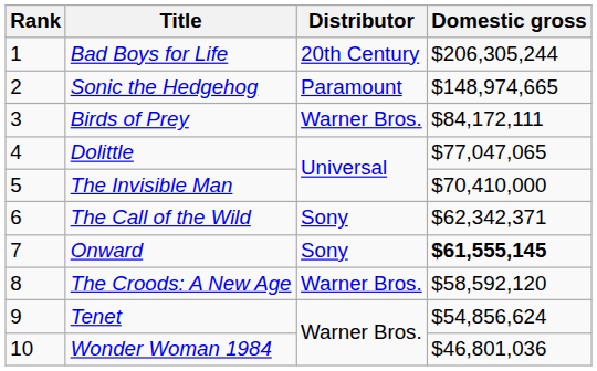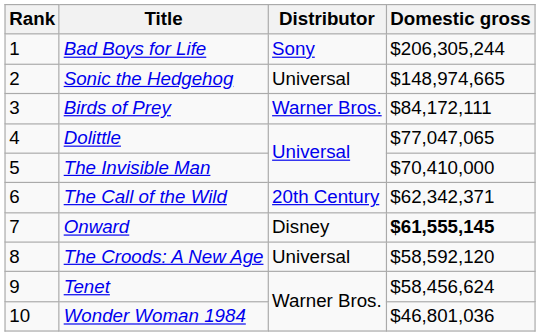Bad Boys for Life | Distributor: 20th Century -> Sony
Sonic the Hedgehog | Distributor: Paramount -> Universal
The Call of the Wild | Distributor: Sony -> 20th Century
Onward | Distributor: Sony -> Disney
The Croods: A New Age | Distributor: Warner Bros. -> Universal
Tenet | Domestic gross: $54,856,624 -> $58,456,624
